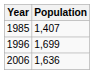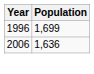- row: 1985 | 1,407
